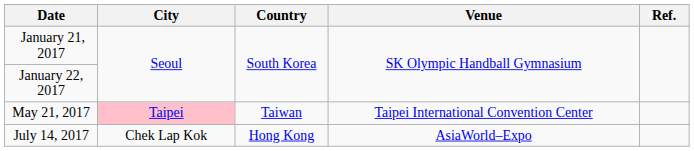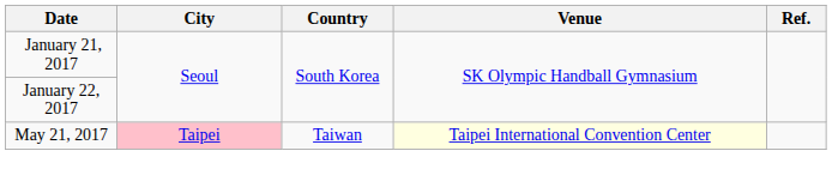May 21, 2017 | Venue: no background -> lightyellow background
- row: July 14, 2017 | Chek Lap Kok | Hong Kong | AsiaWorld–Expo
